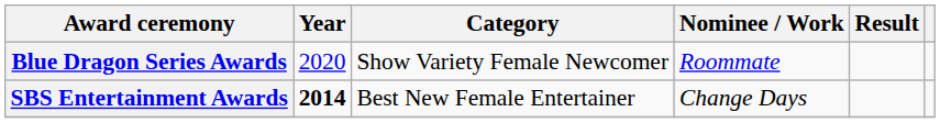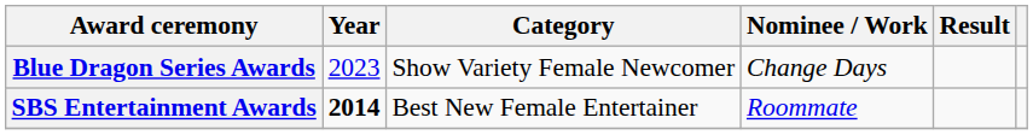Blue Dragon Series Awards | Year: 2020 -> 2023
Blue Dragon Series Awards | Nominee / Work: Roommate -> Change Days
SBS Entertainment Awards | Nominee / Work: Change Days -> Roommate
